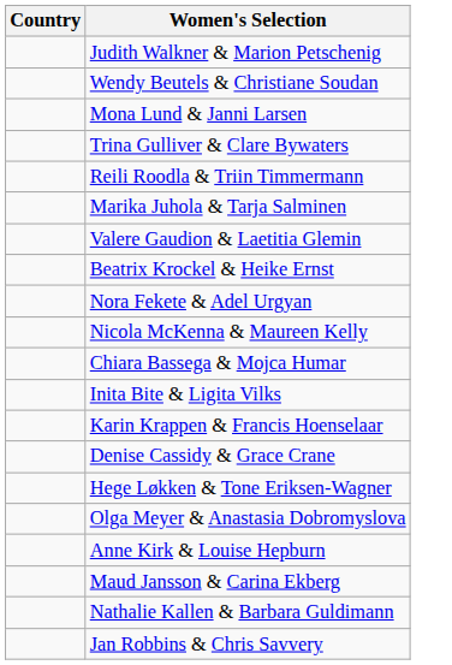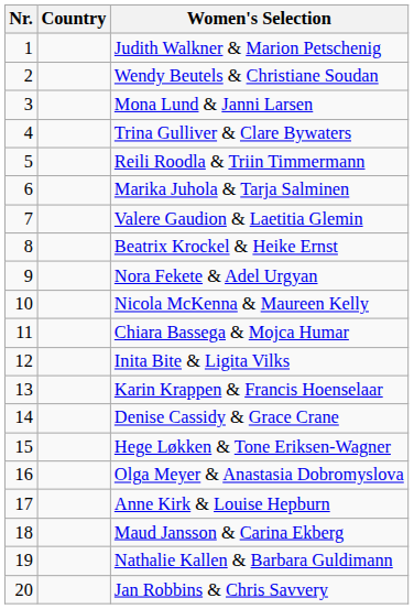+ column: Nr. | 1 | 2 | 3 | 4 | 5 | 6 | 7 | 8 | 9 | 10 | 11 | 12 | 13 | 14 | 15 | 16 | 17 | 18 | 19 | 20
